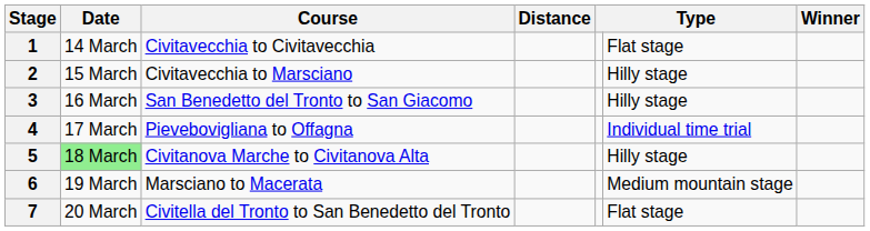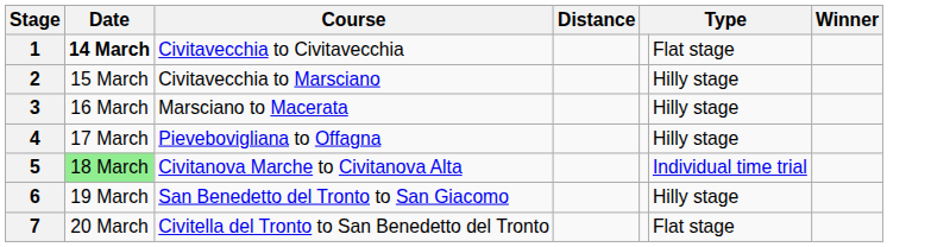1 | Date: normal -> bold
3 | Course: San Benedetto del Tronto to San Giacomo -> Marsciano to Macerata
4 | column 6: Individual time trial -> Hilly stage
5 | column 6: Hilly stage -> Individual time trial
6 | Course: Marsciano to Macerata -> San Benedetto del Tronto to San Giacomo
6 | column 6: Medium mountain stage -> Hilly stage
